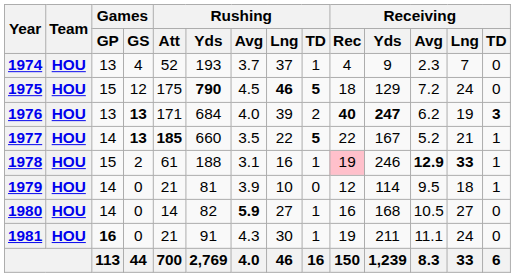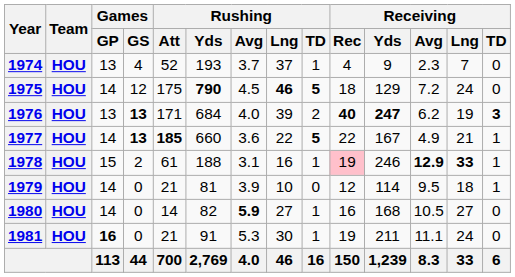1975 | Games / GP: 15 -> 14
1977 | Rushing / Avg: 3.5 -> 3.6
1977 | Receiving / Avg: 5.2 -> 4.9
1981 | Rushing / Avg: 4.3 -> 5.3
